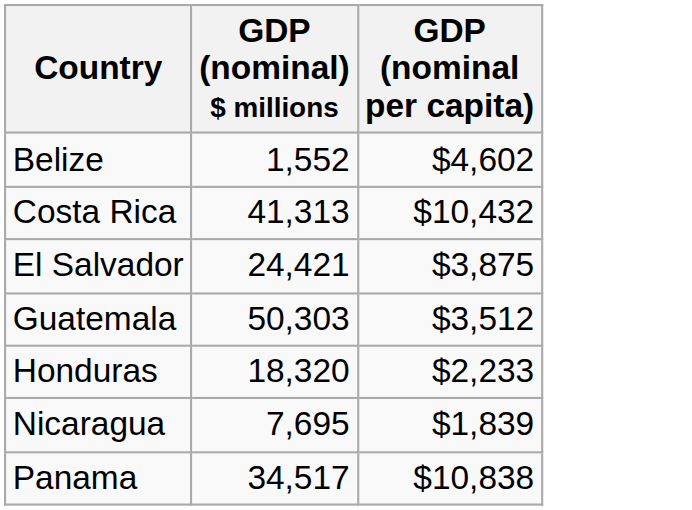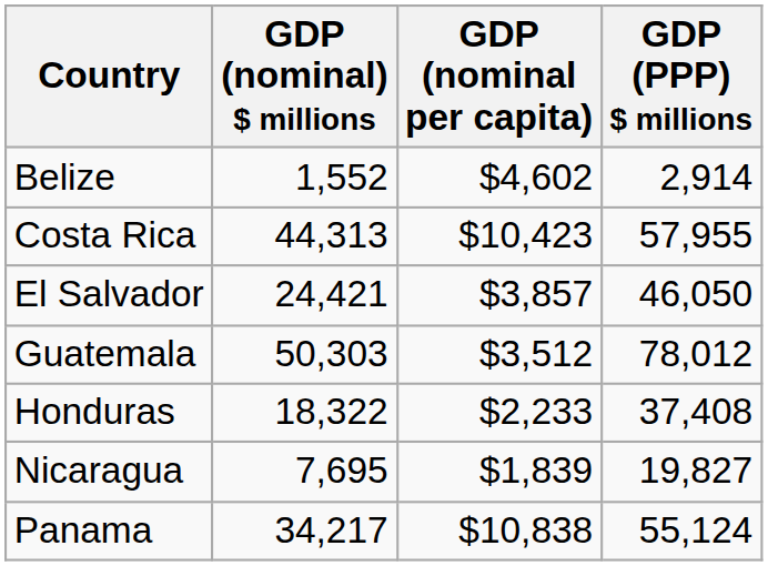+ column: GDP (PPP) $ millions | 2,914 | 57,955 | 46,050 | 78,012 | 37,408 | 19,827 | 55,124
Costa Rica | GDP (nominal) $ millions: 41,313 -> 44,313
Costa Rica | GDP (nominal per capita): $10,432 -> $10,423
El Salvador | GDP (nominal per capita): $3,875 -> $3,857
Honduras | GDP (nominal) $ millions: 18,320 -> 18,322
Panama | GDP (nominal) $ millions: 34,517 -> 34,217
